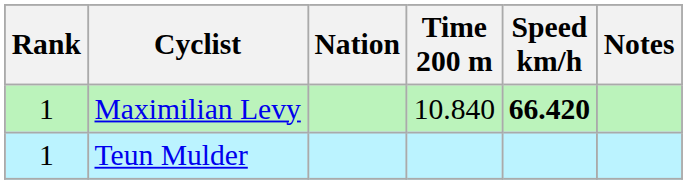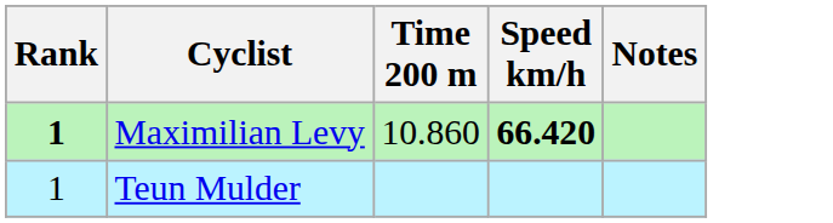- column: Nation
Maximilian Levy | Rank: normal -> bold
Maximilian Levy | Time 200 m: 10.840 -> 10.860
